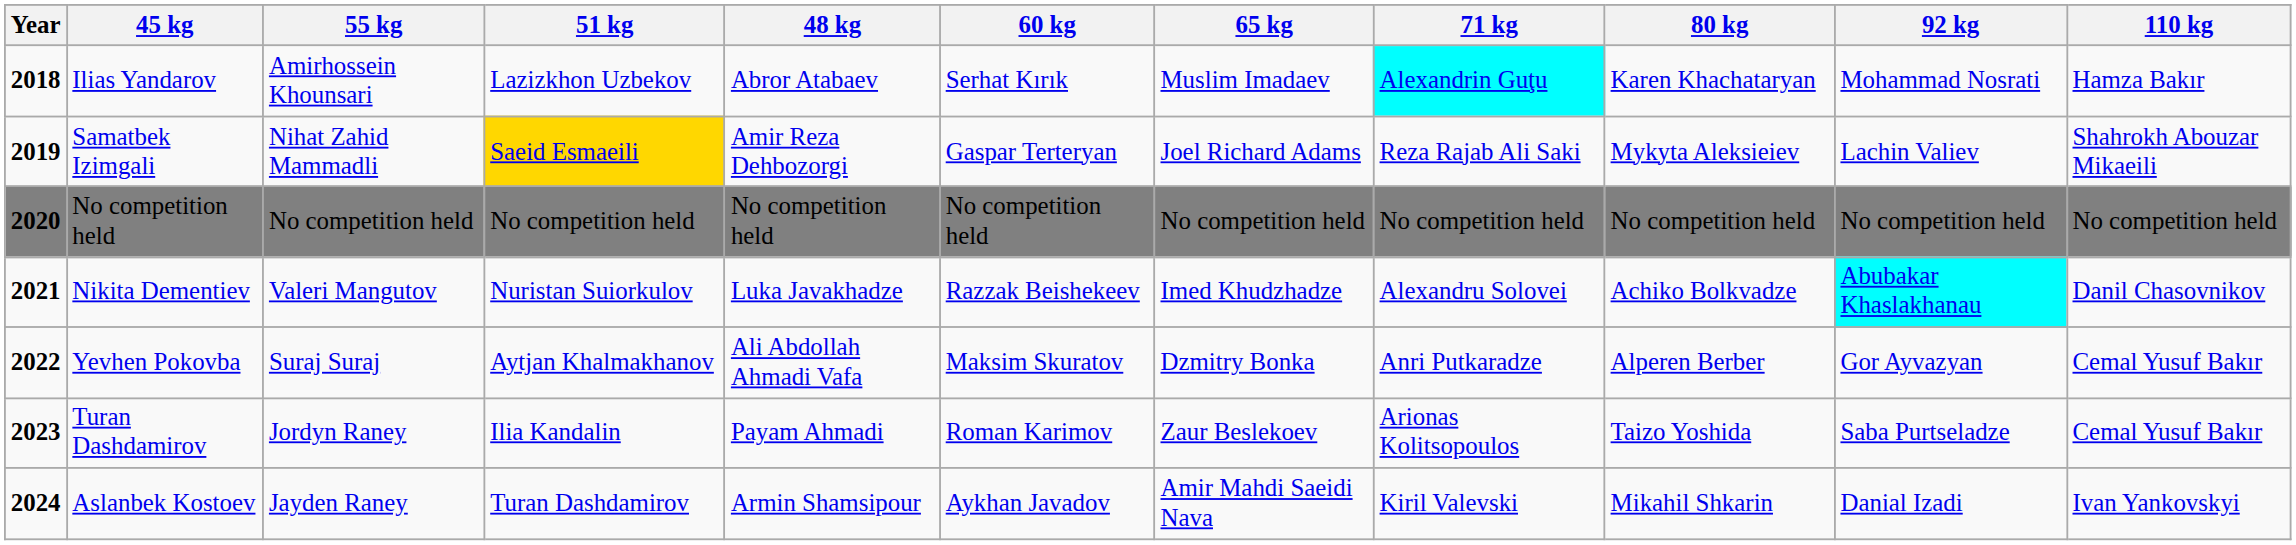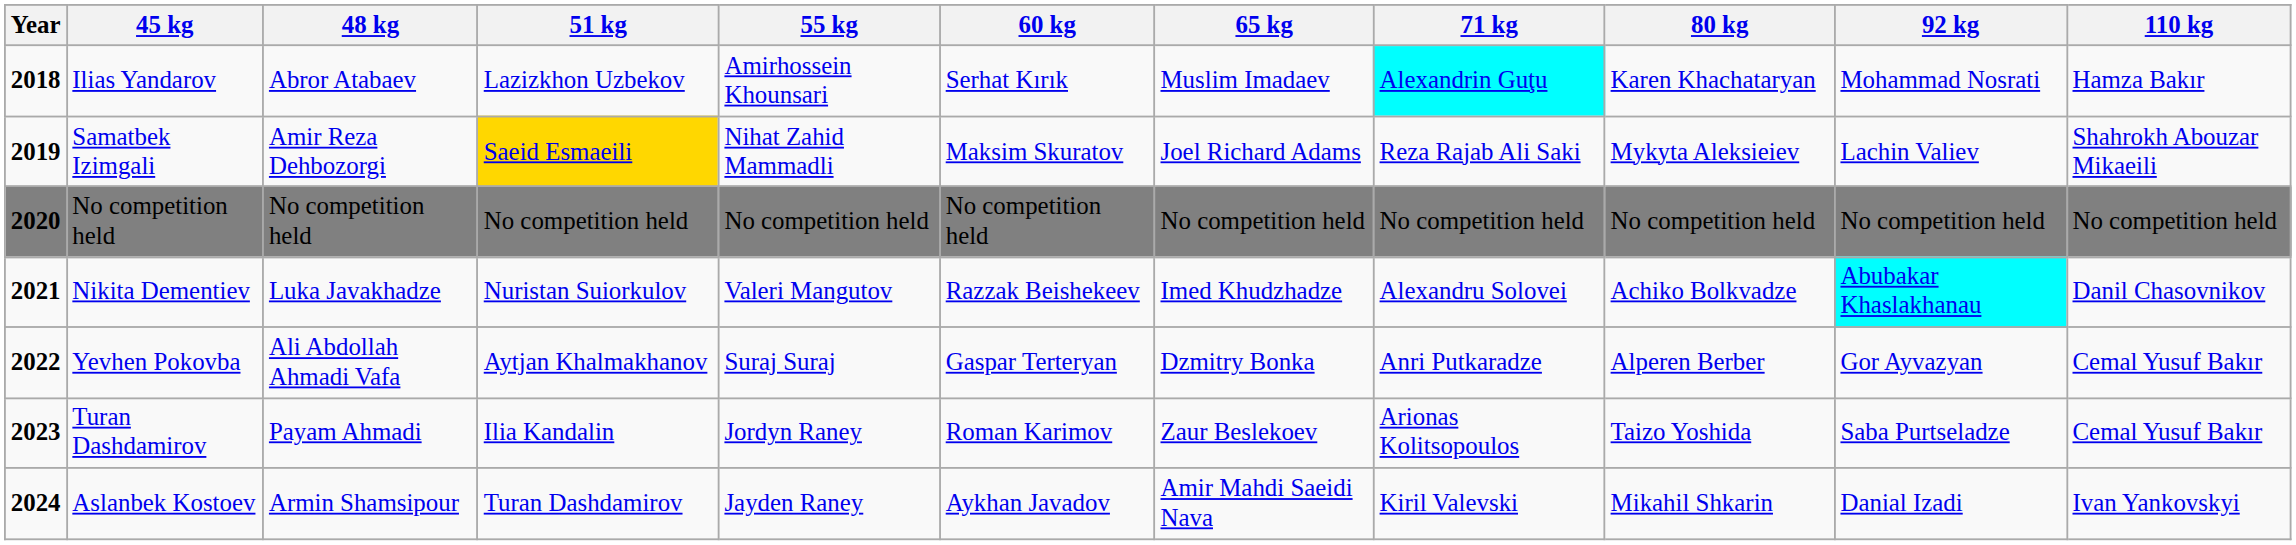columns swapped: 48 kg <-> 55 kg
Samatbek Izimgali | 60 kg: Gaspar Terteryan -> Maksim Skuratov
Yevhen Pokovba | 60 kg: Maksim Skuratov -> Gaspar Terteryan
